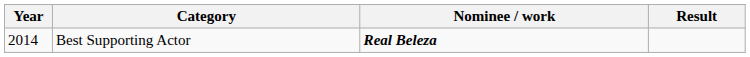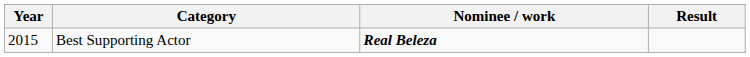Best Supporting Actor | Year: 2014 -> 2015
